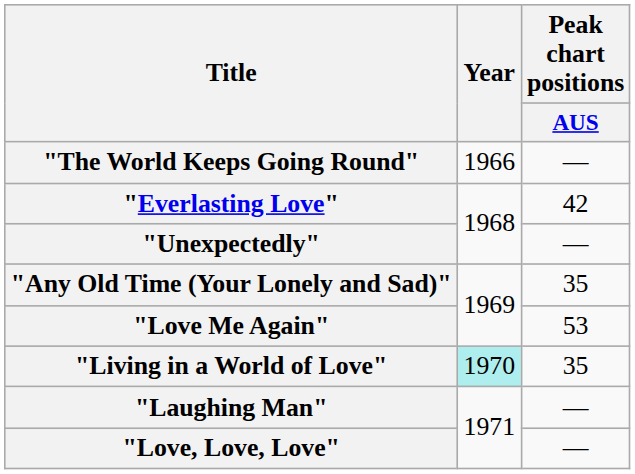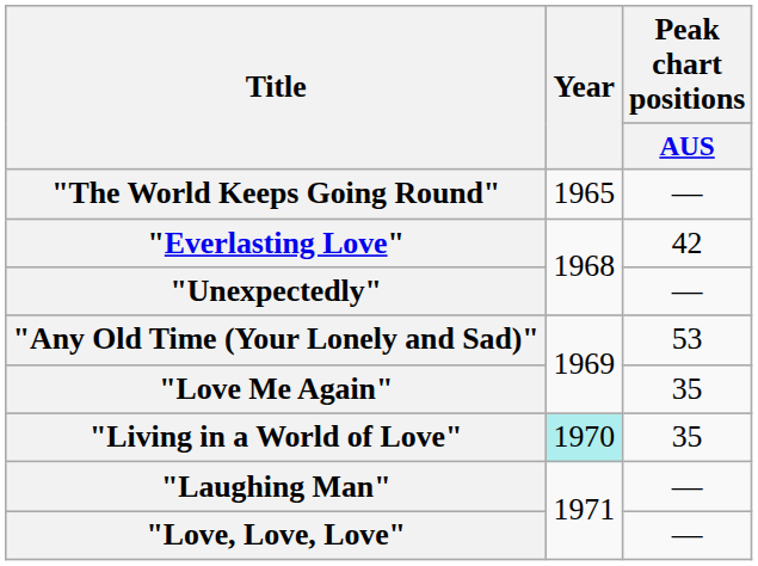"The World Keeps Going Round" | Year: 1966 -> 1965
"Any Old Time (Your Lonely and Sad)" | Peak chart positions / AUS: 35 -> 53
"Love Me Again" | Peak chart positions / AUS: 53 -> 35
